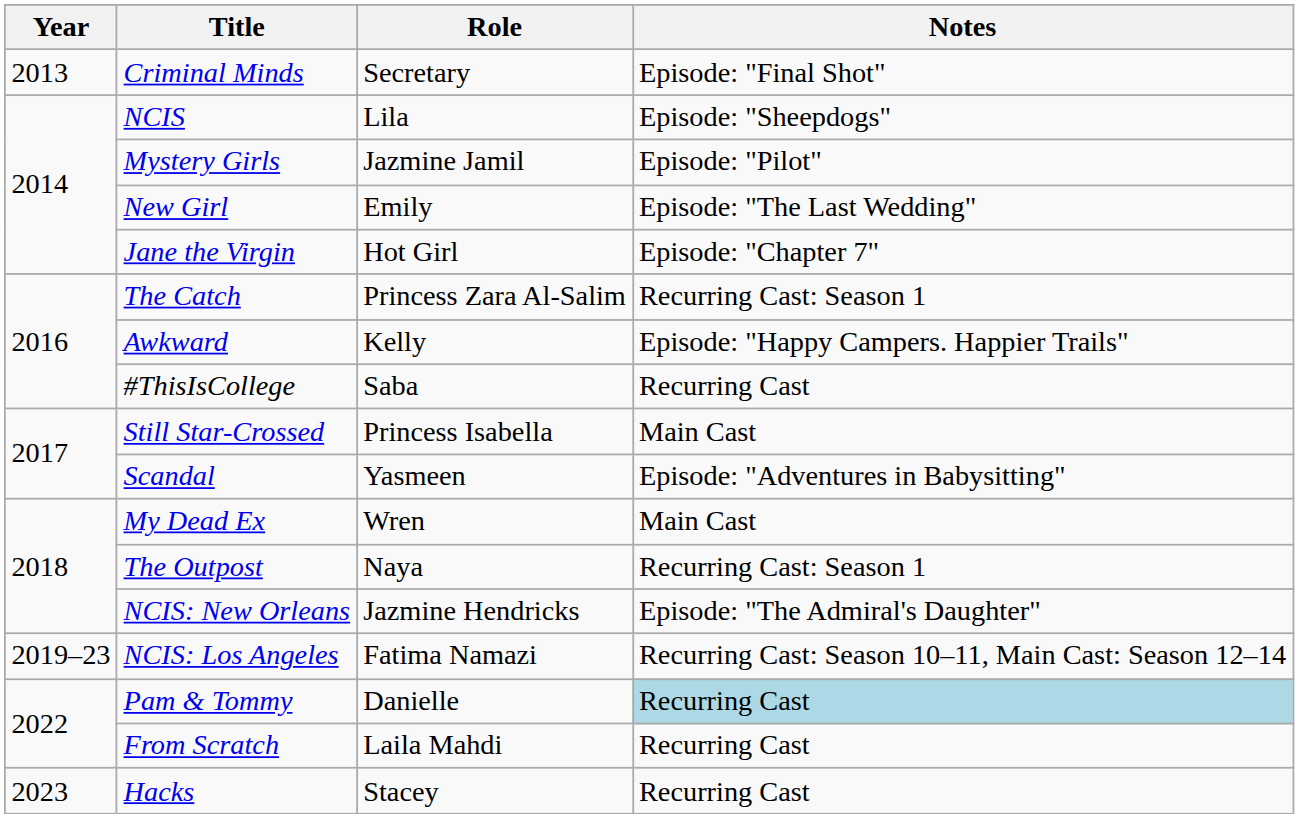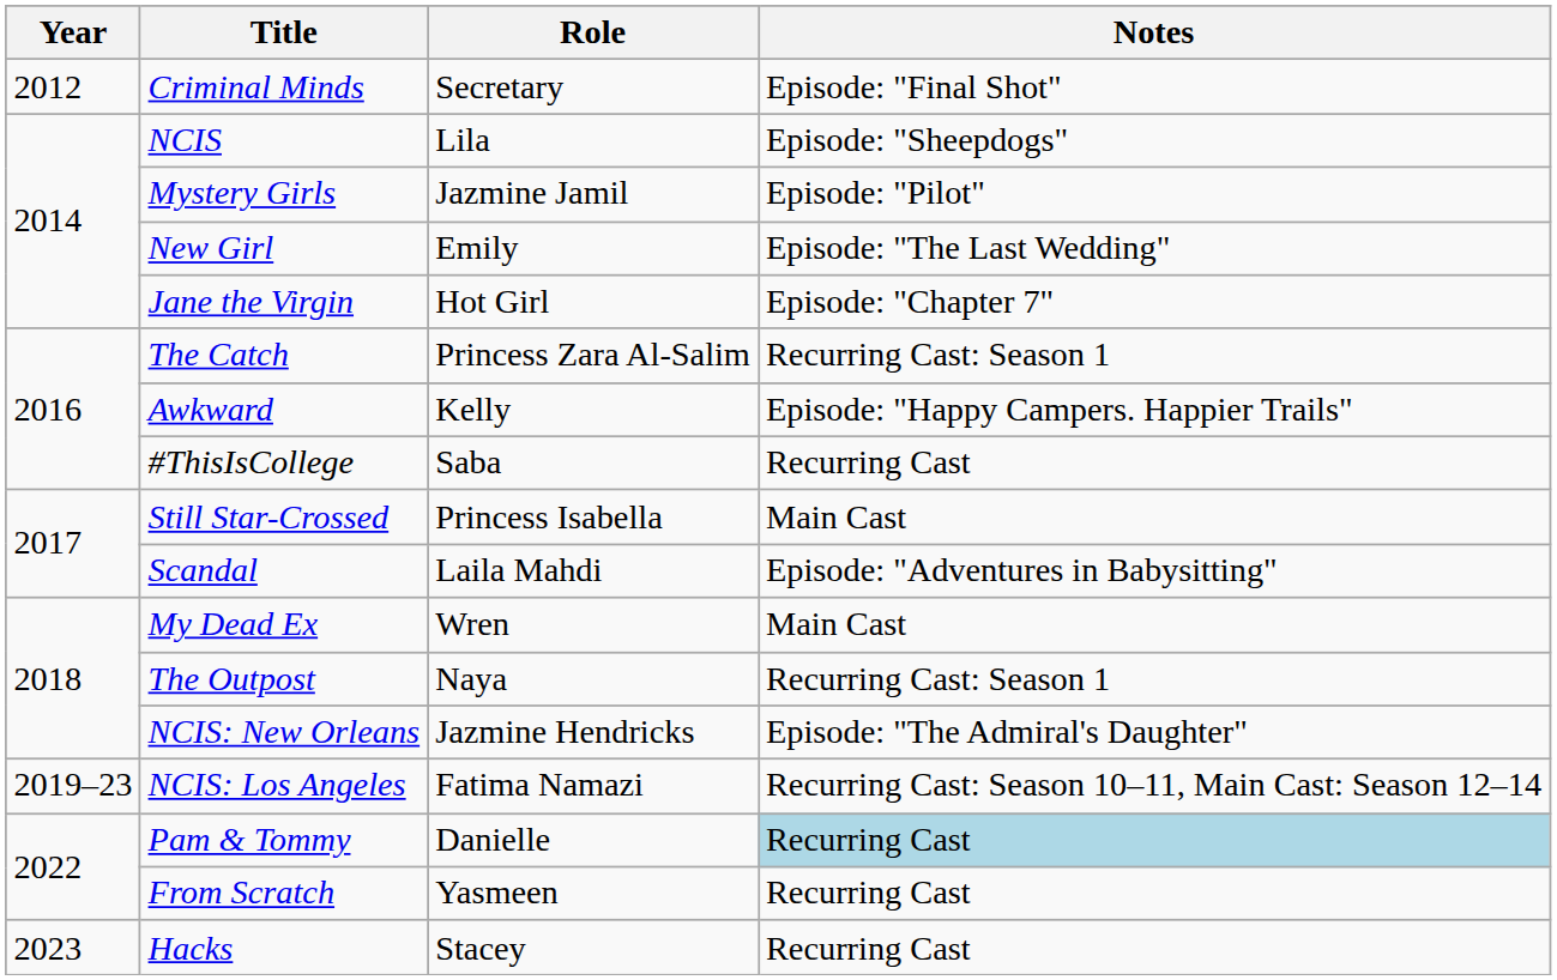Criminal Minds | Year: 2013 -> 2012
Scandal | Role: Yasmeen -> Laila Mahdi
From Scratch | Role: Laila Mahdi -> Yasmeen
